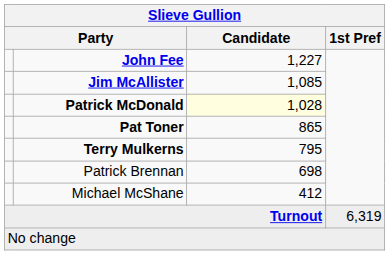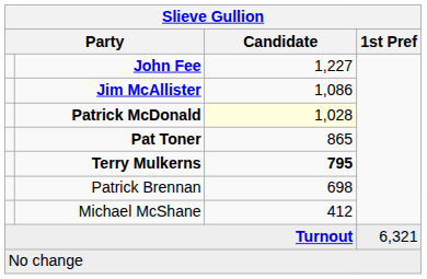Jim McAllister | Candidate: 1,085 -> 1,086
Terry Mulkerns | Candidate: normal -> bold
Turnout | 1st Pref: 6,319 -> 6,321
